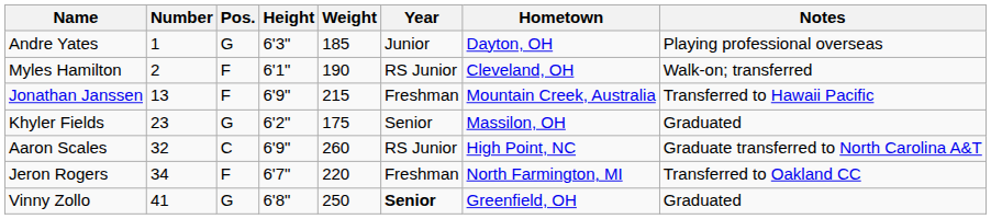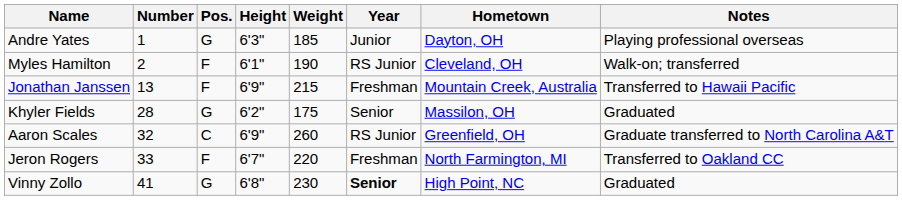Khyler Fields | Number: 23 -> 28
Aaron Scales | Hometown: High Point, NC -> Greenfield, OH
Jeron Rogers | Number: 34 -> 33
Vinny Zollo | Weight: 250 -> 230
Vinny Zollo | Hometown: Greenfield, OH -> High Point, NC
